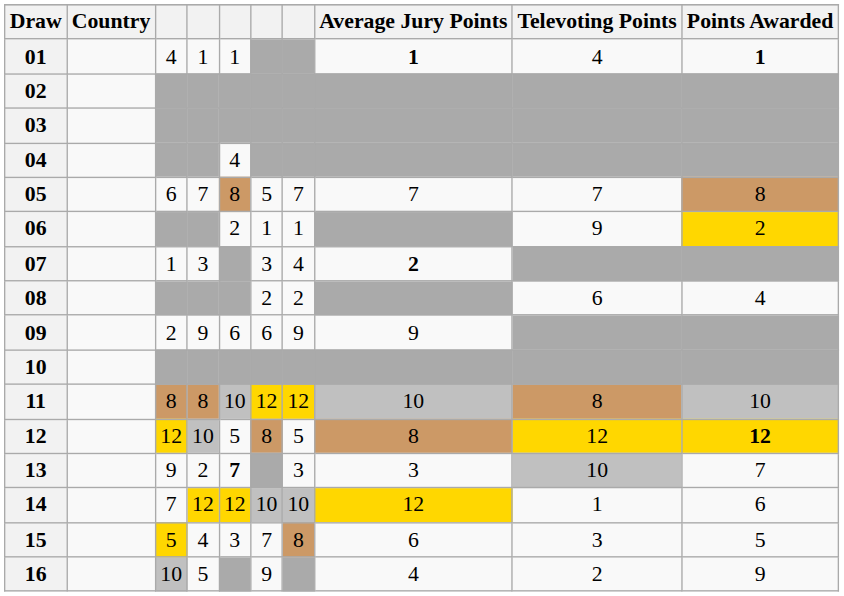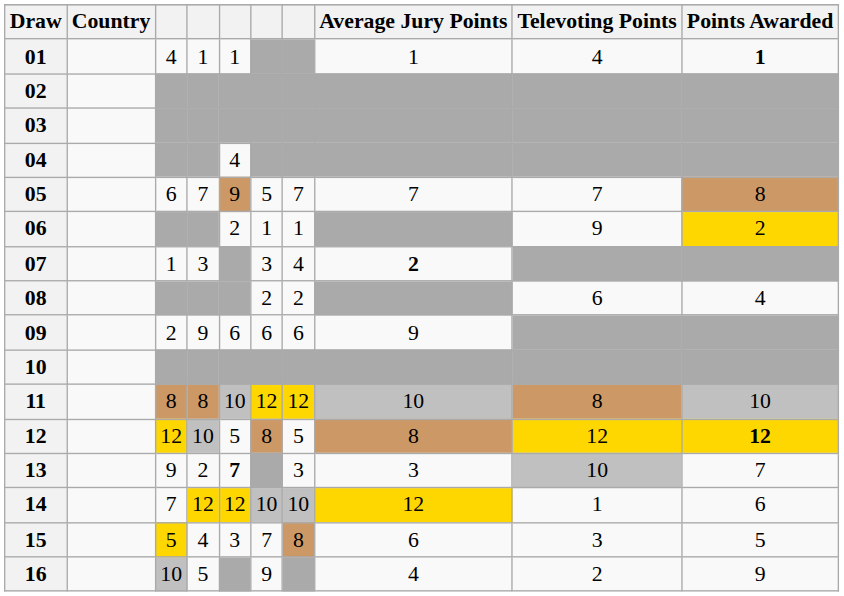01 | Average Jury Points: bold -> normal
05 | column 5: 8 -> 9
09 | column 7: 9 -> 6
